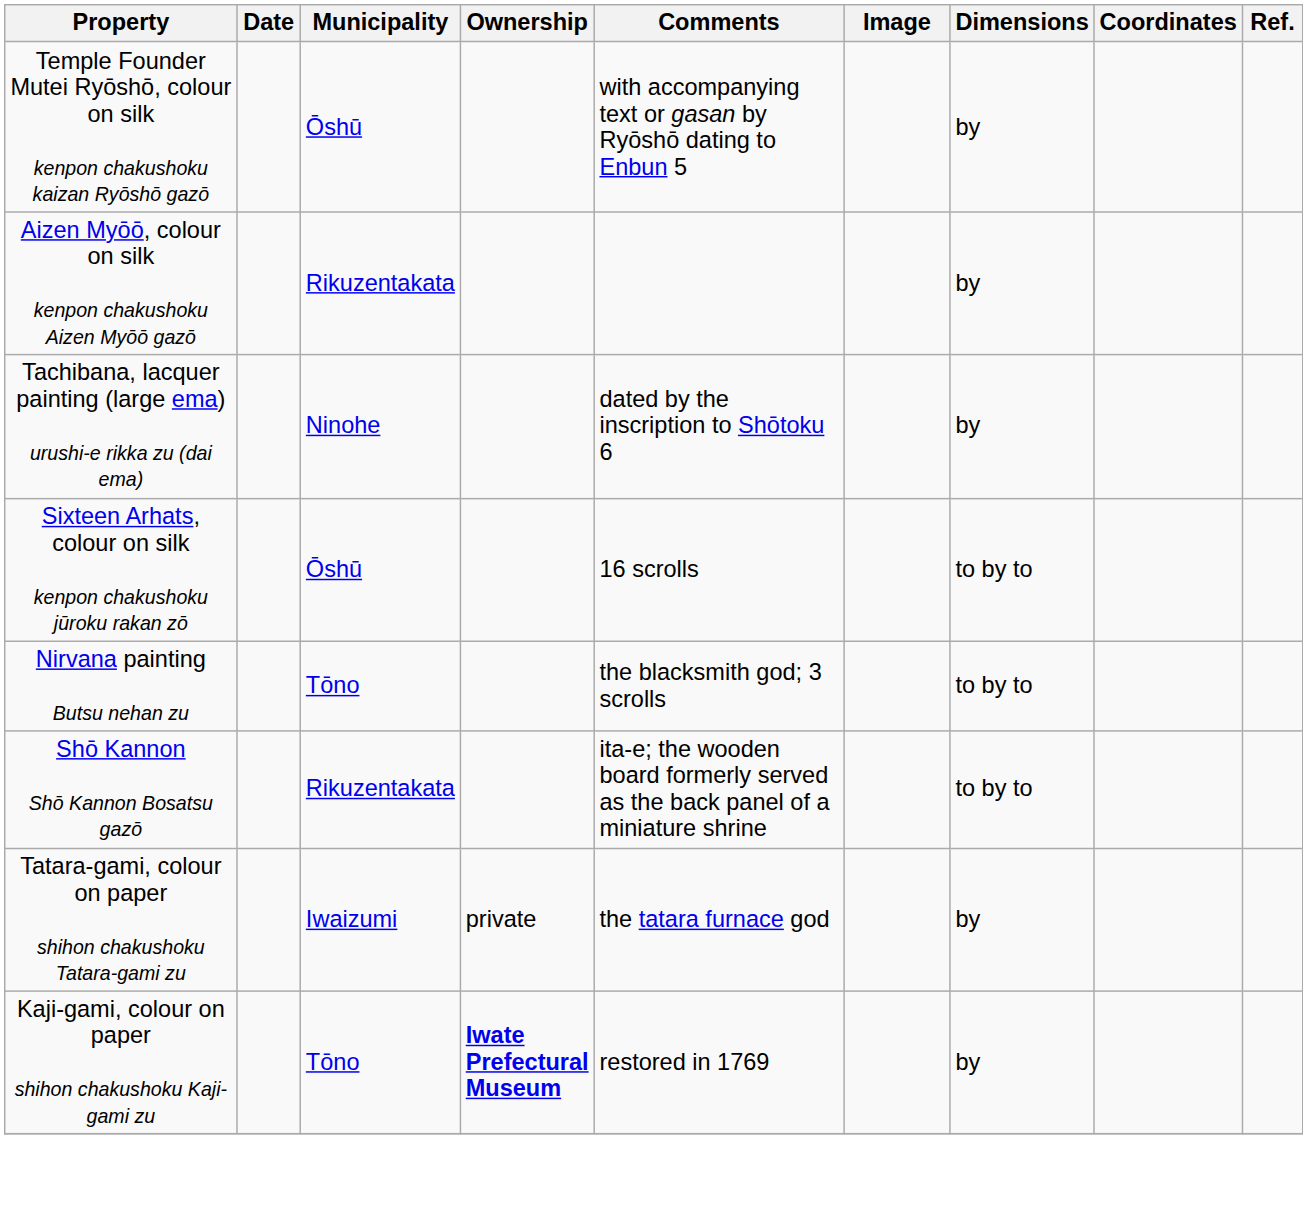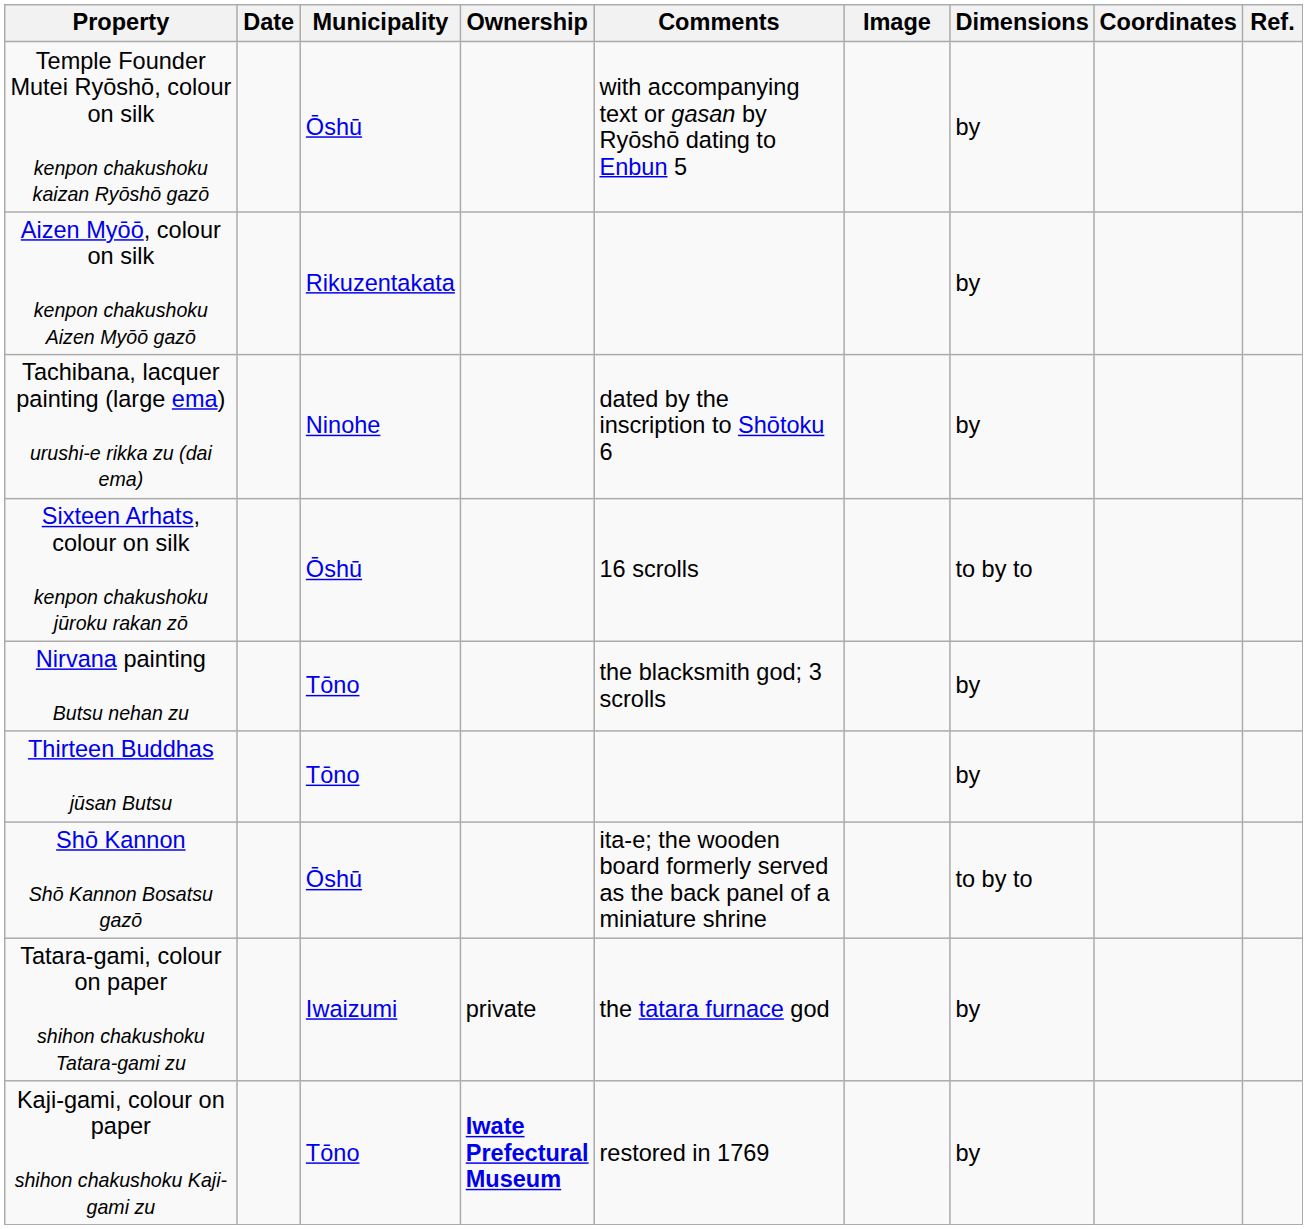Nirvana painting Butsu nehan zu | Dimensions: to by to -> by
+ row: Thirteen Buddhas jūsan Butsu | Tōno | by
Shō Kannon Shō Kannon Bosatsu gazō | Municipality: Rikuzentakata -> Ōshū
